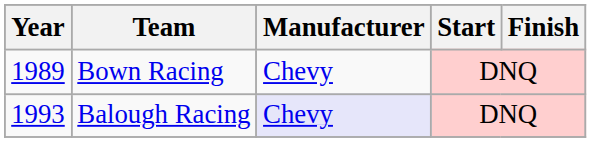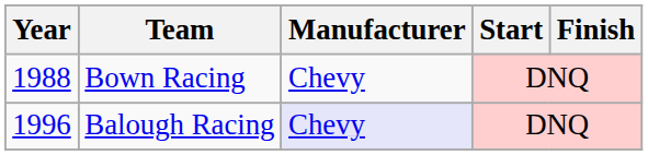Bown Racing | Year: 1989 -> 1988
Balough Racing | Year: 1993 -> 1996
